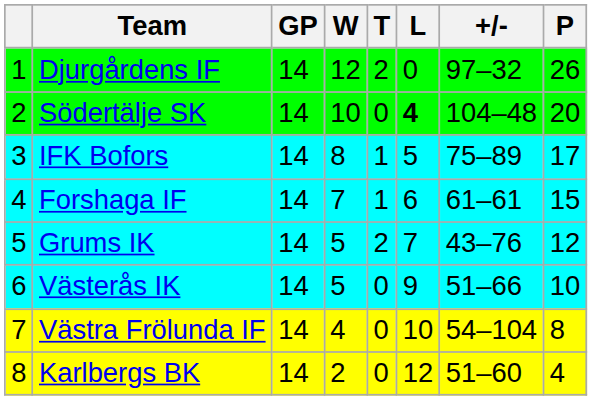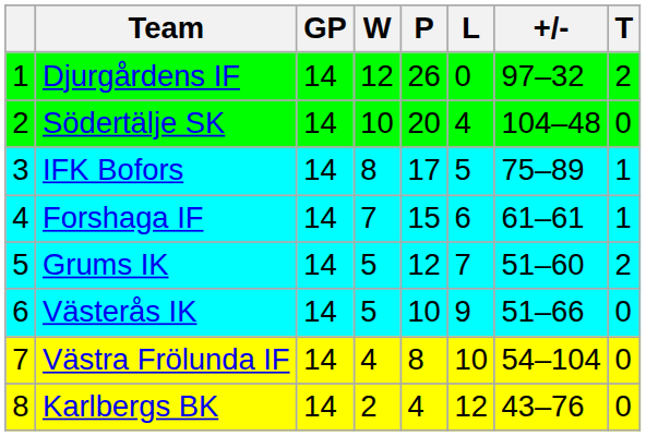columns swapped: T <-> P
Södertälje SK | L: bold -> normal
Grums IK | +/-: 43–76 -> 51–60
Karlbergs BK | +/-: 51–60 -> 43–76
